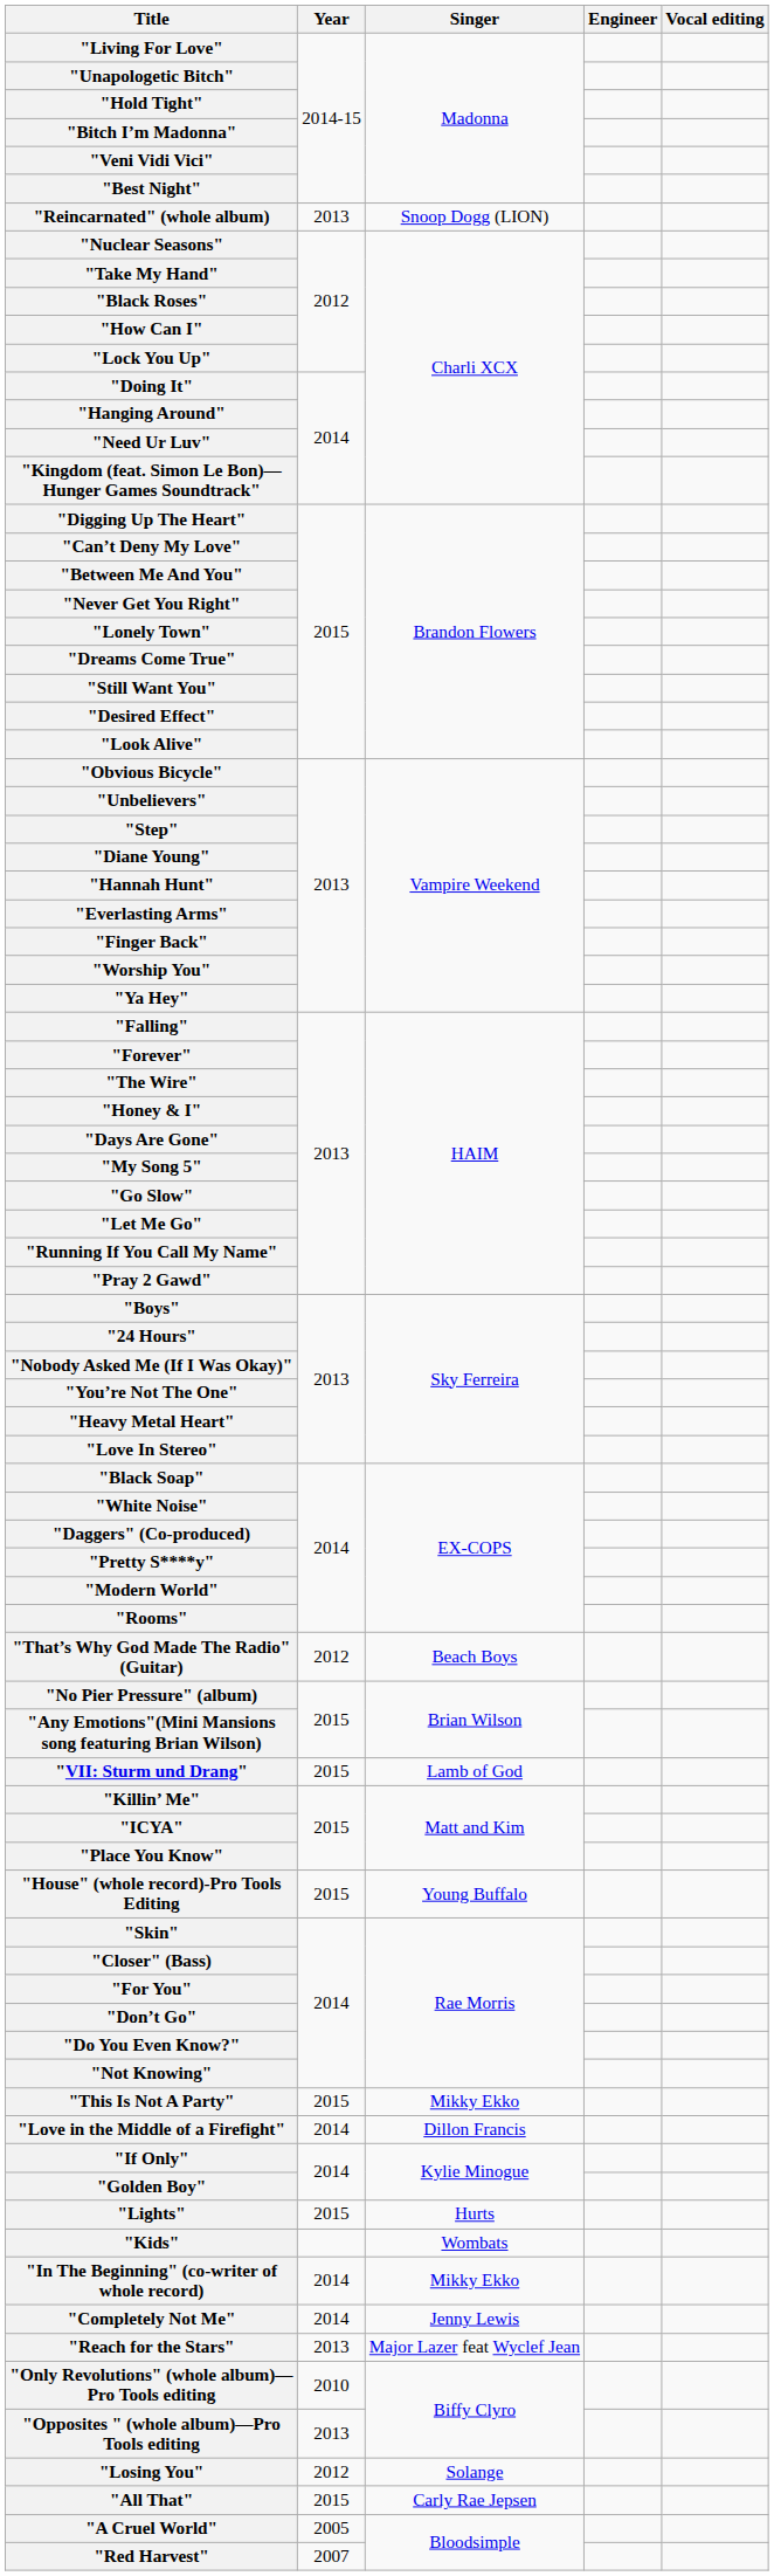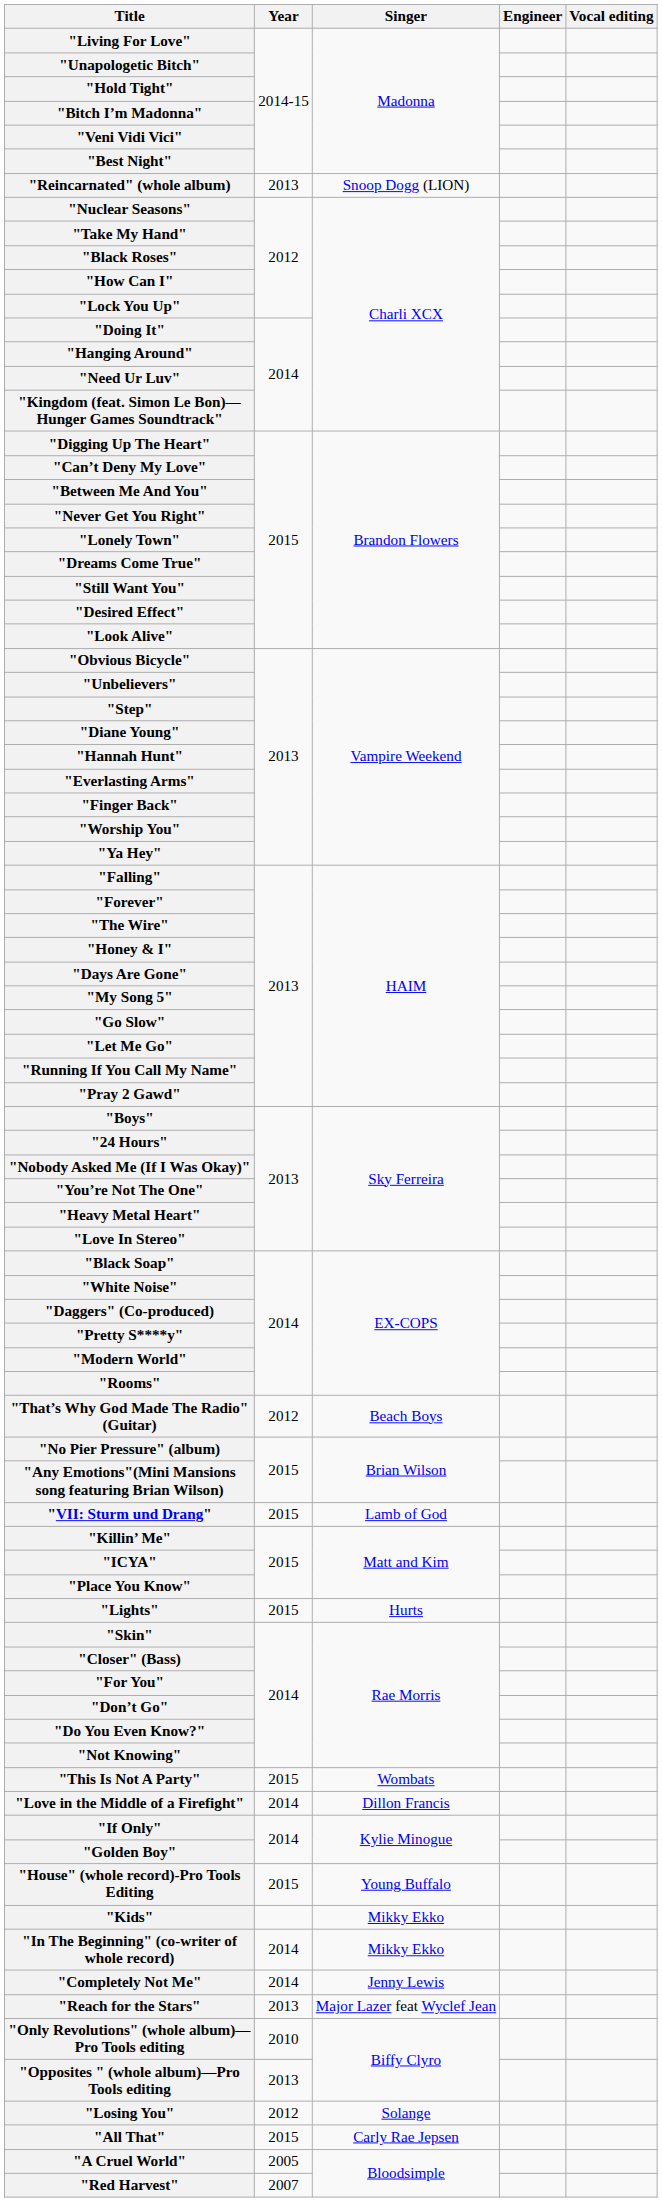rows swapped: "Lights" <-> "House" (whole record)-Pro Tools Editing
"This Is Not A Party" | Singer: Mikky Ekko -> Wombats
"Kids" | Singer: Wombats -> Mikky Ekko
